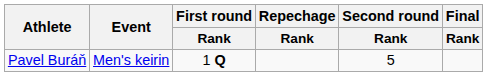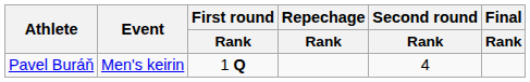Pavel Buráň | Second round / Rank: 5 -> 4
